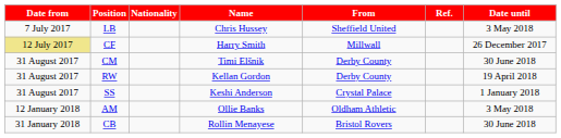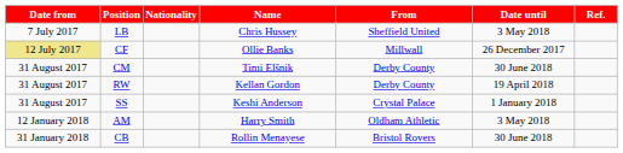columns swapped: Date until <-> Ref.
CF | Name: Harry Smith -> Ollie Banks
AM | Name: Ollie Banks -> Harry Smith
